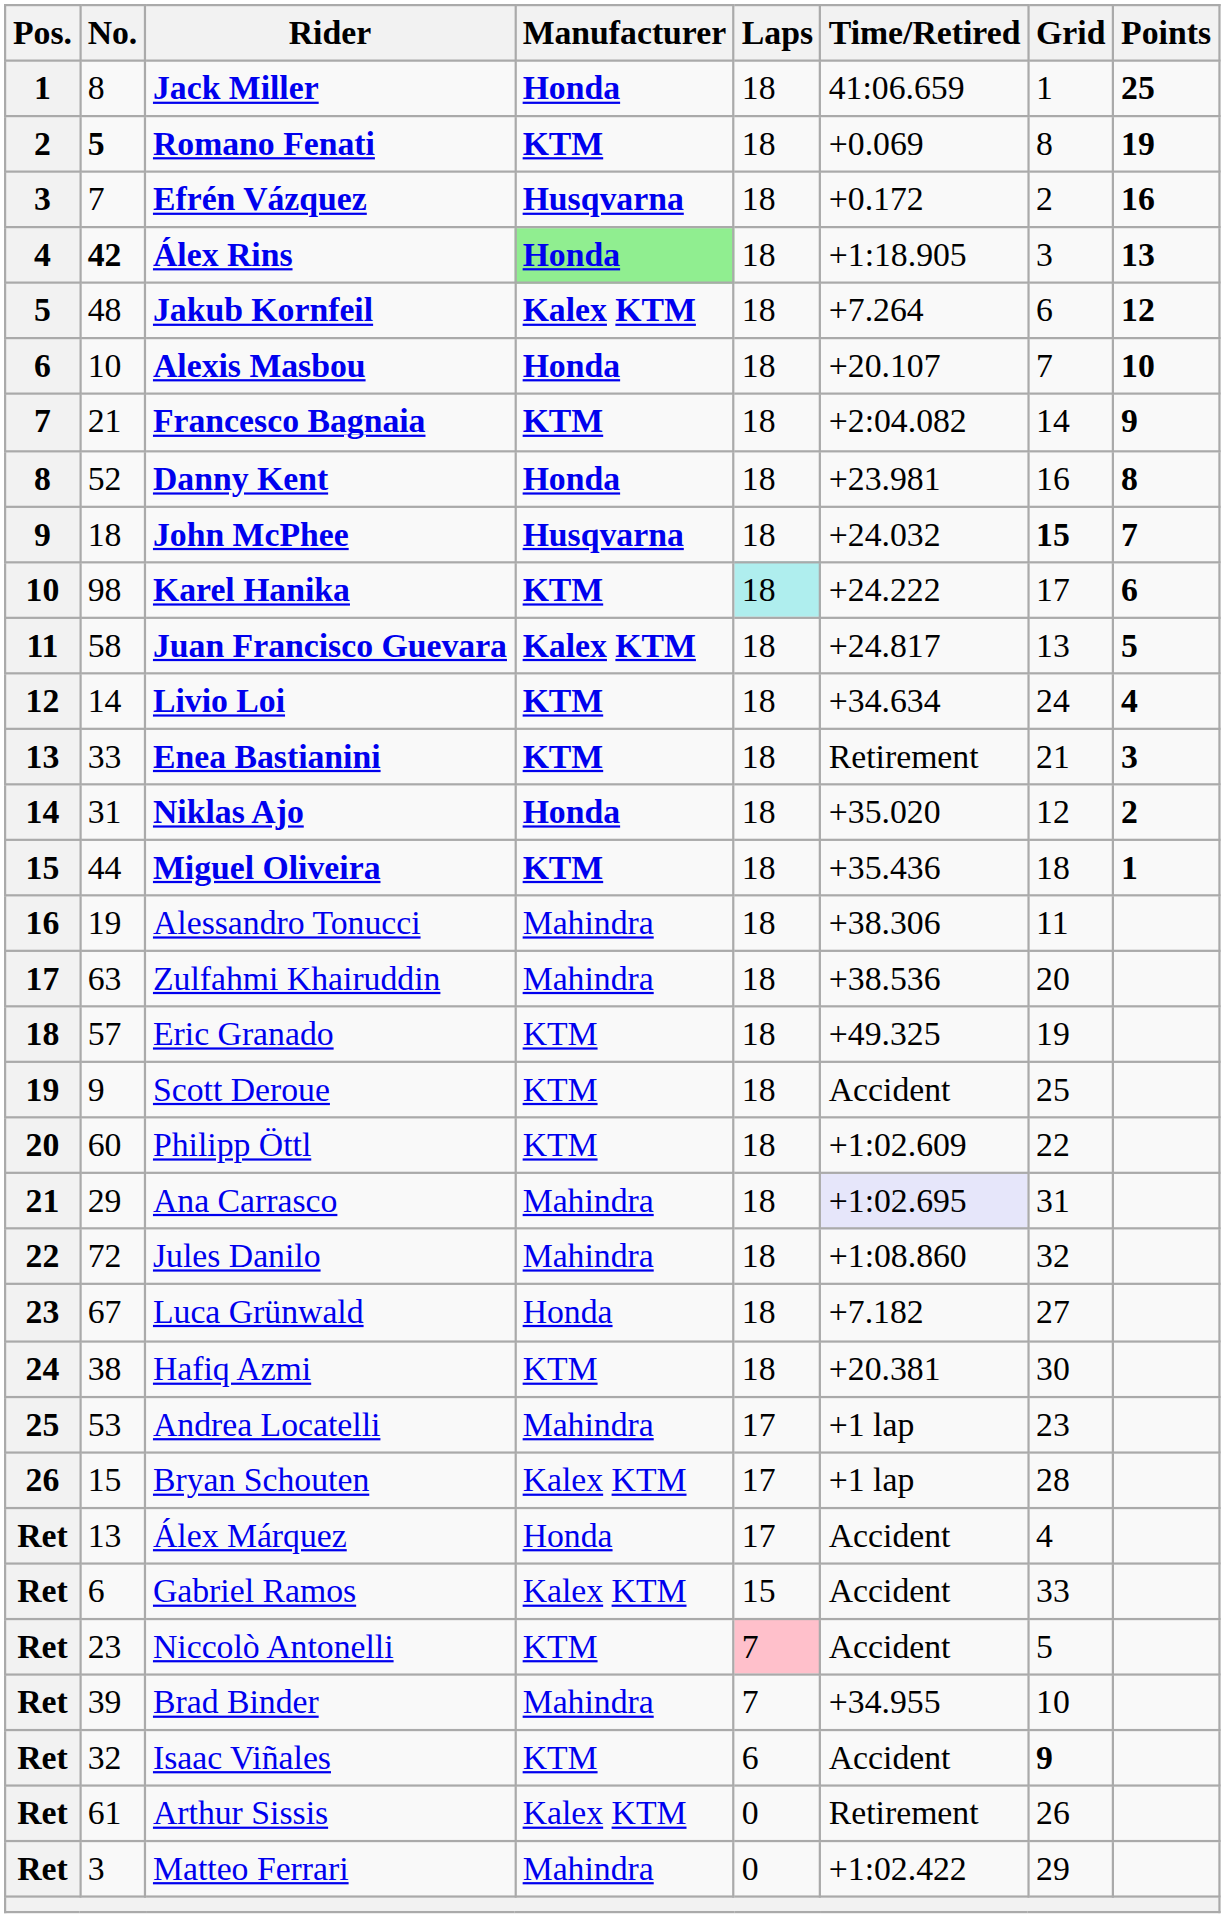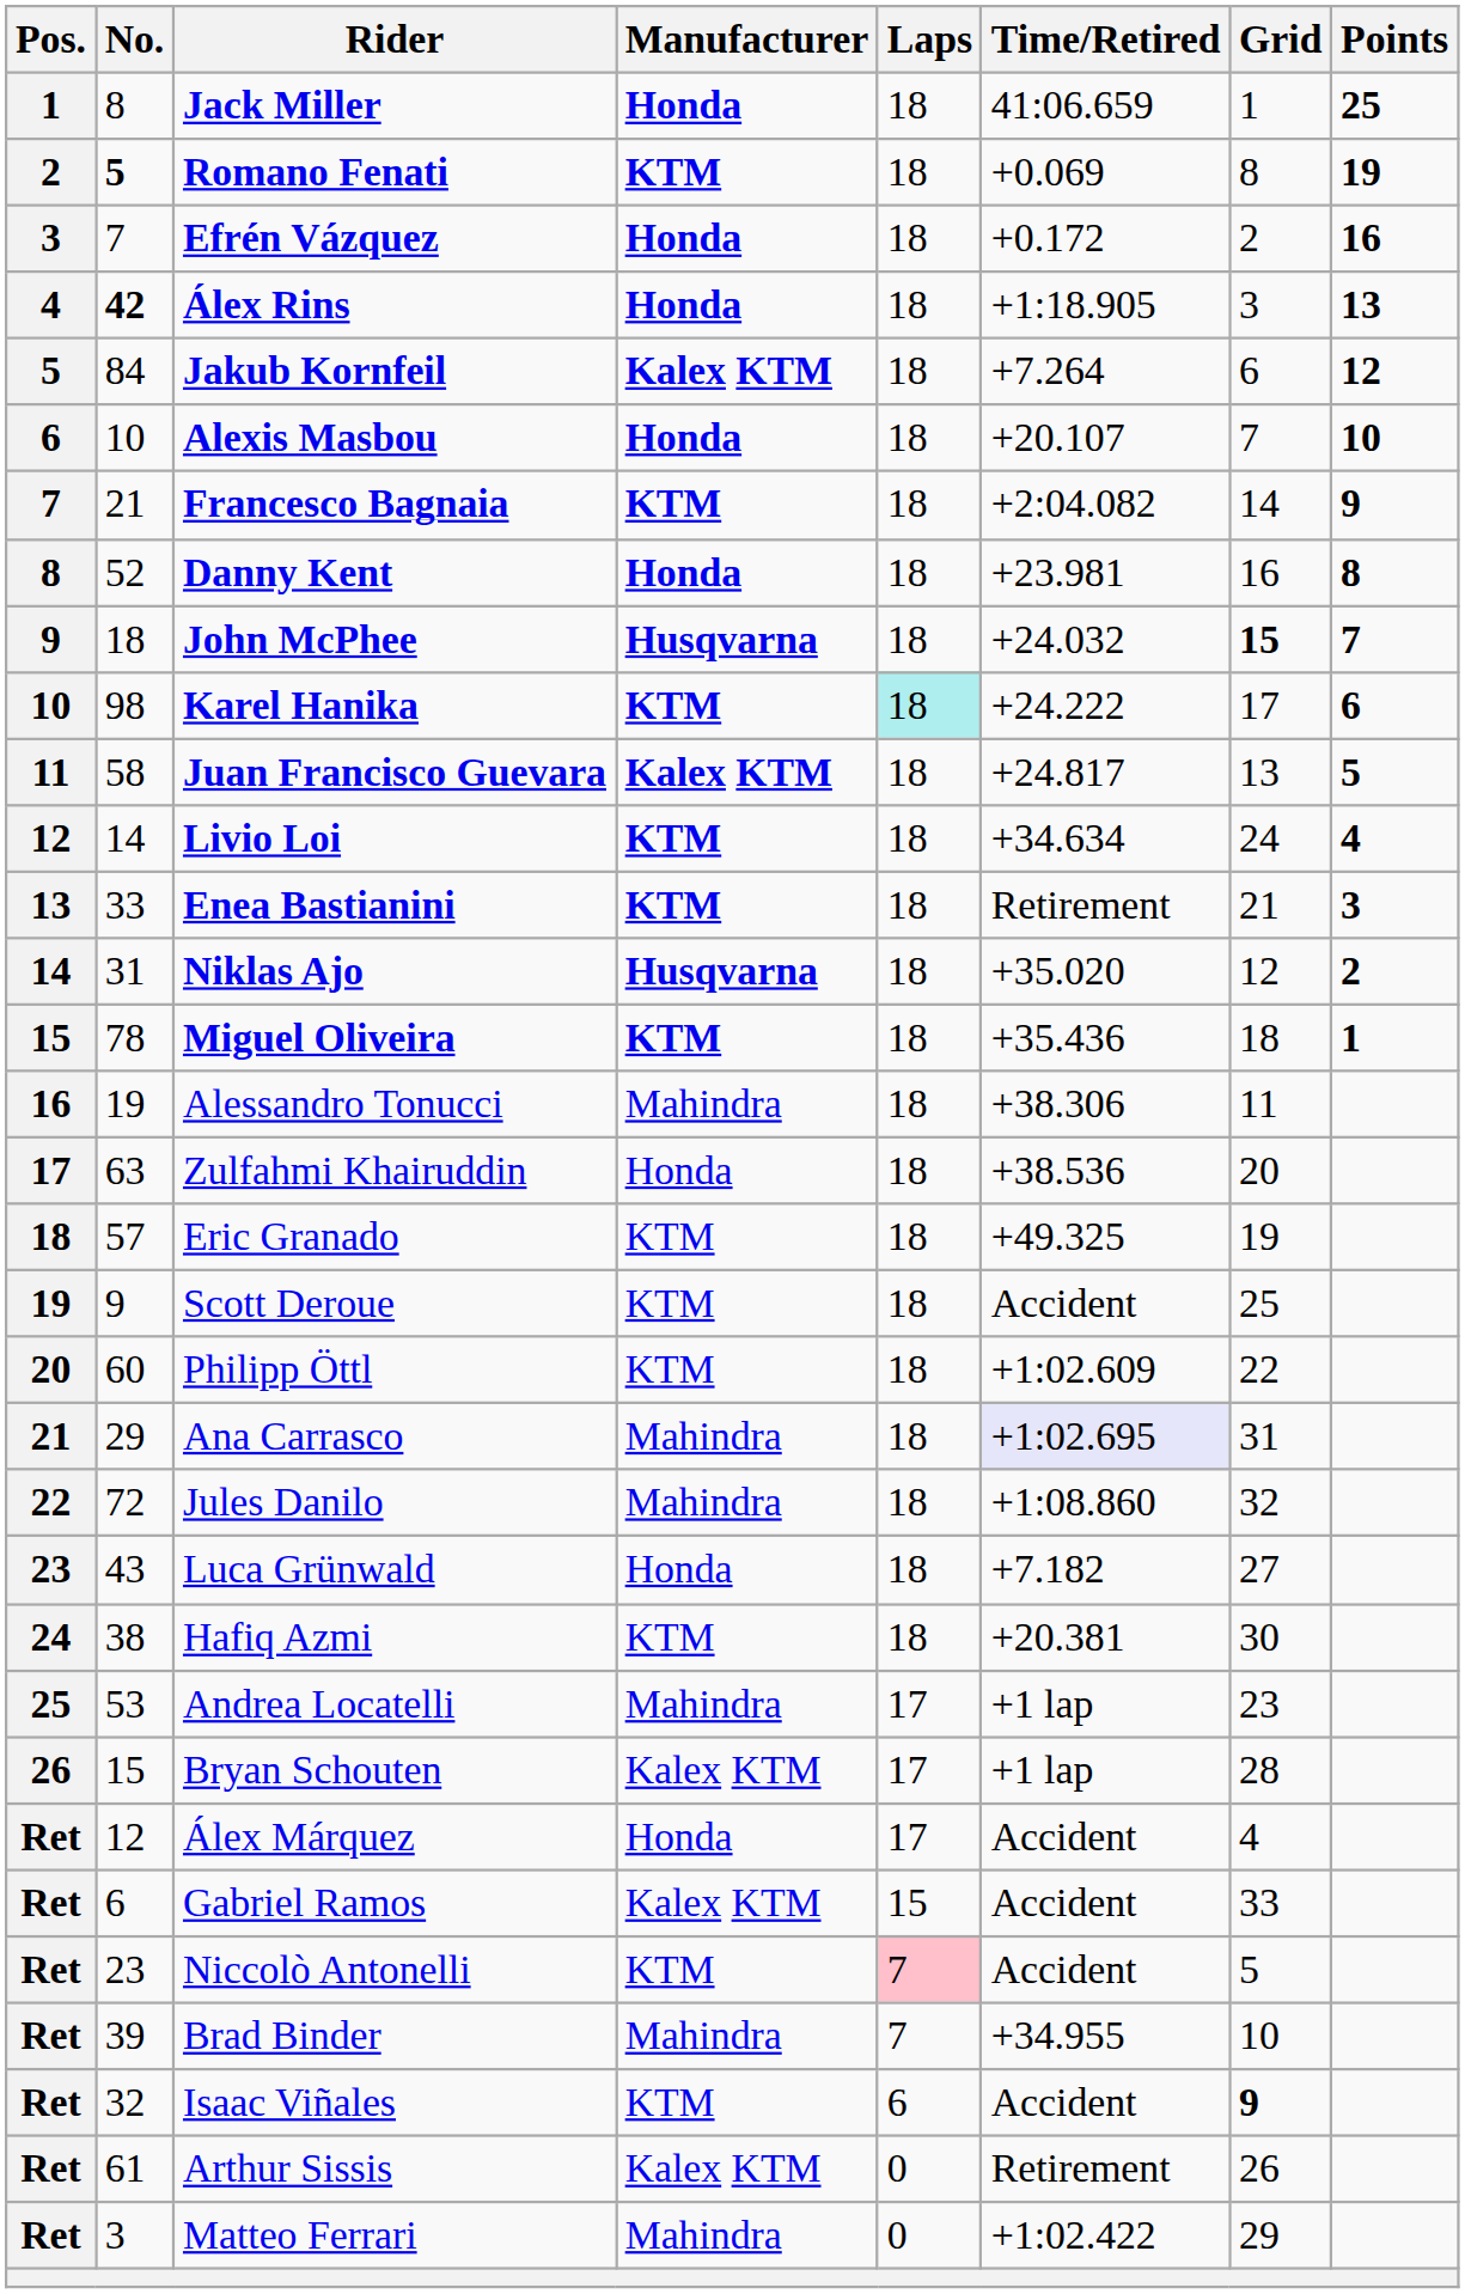Efrén Vázquez | Manufacturer: Husqvarna -> Honda
Álex Rins | Manufacturer: lightgreen background -> no background
Jakub Kornfeil | No.: 48 -> 84
Niklas Ajo | Manufacturer: Honda -> Husqvarna
Miguel Oliveira | No.: 44 -> 78
Zulfahmi Khairuddin | Manufacturer: Mahindra -> Honda
Luca Grünwald | No.: 67 -> 43
Álex Márquez | No.: 13 -> 12
